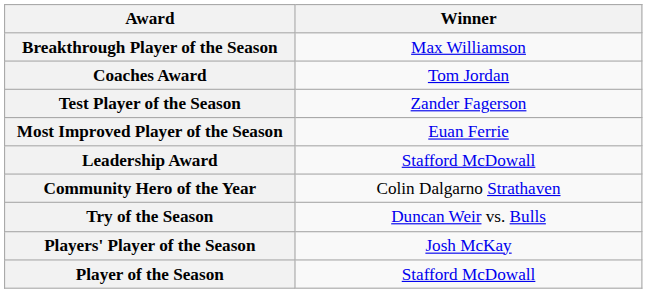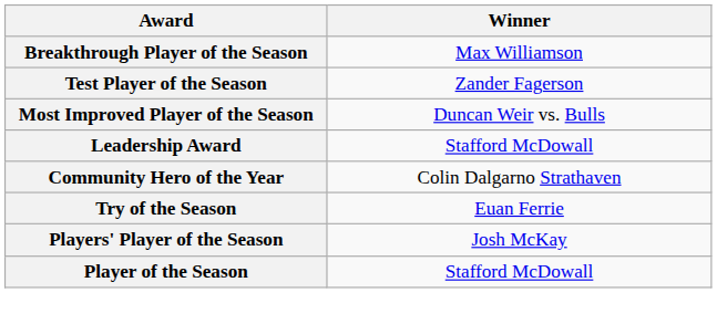- row: Coaches Award | Tom Jordan
Most Improved Player of the Season | Winner: Euan Ferrie -> Duncan Weir vs. Bulls
Try of the Season | Winner: Duncan Weir vs. Bulls -> Euan Ferrie
